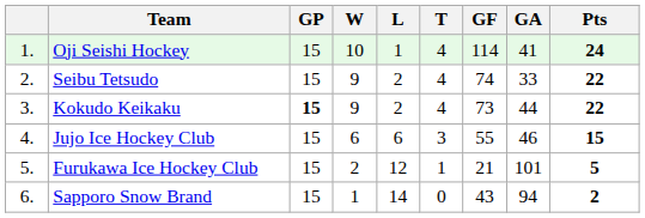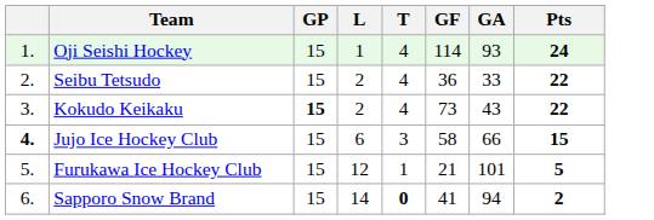- column: W | 10 | 9 | 9 | 6 | 2 | 1
Oji Seishi Hockey | GA: 41 -> 93
Seibu Tetsudo | GF: 74 -> 36
Kokudo Keikaku | GA: 44 -> 43
Jujo Ice Hockey Club | column 1: normal -> bold
Jujo Ice Hockey Club | GF: 55 -> 58
Jujo Ice Hockey Club | GA: 46 -> 66
Sapporo Snow Brand | T: normal -> bold
Sapporo Snow Brand | GF: 43 -> 41
